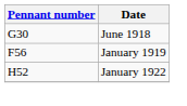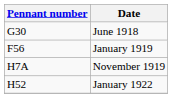+ row: H7A | November 1919
